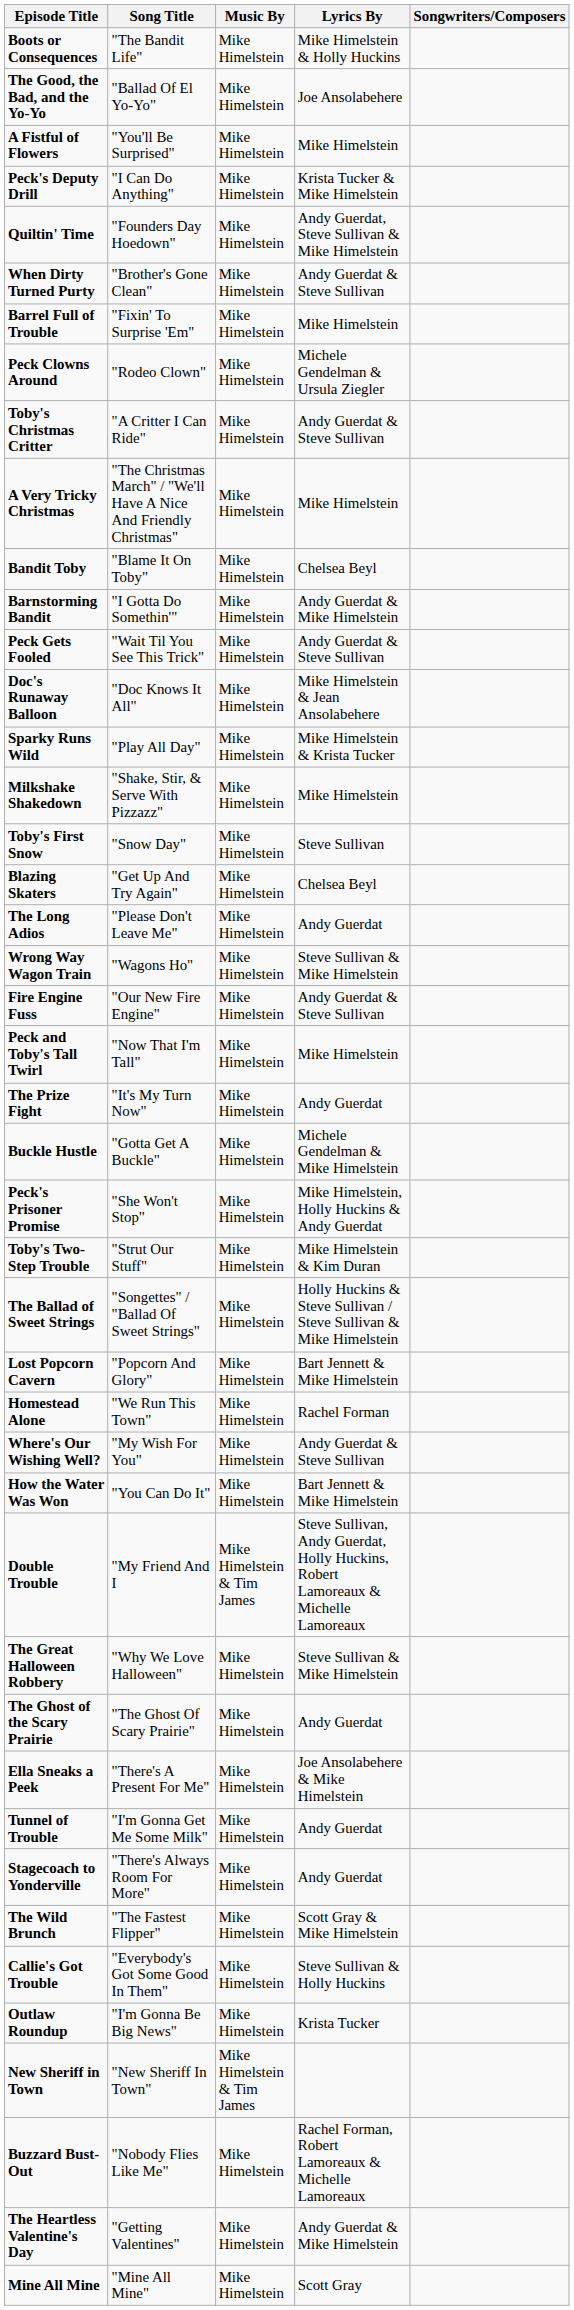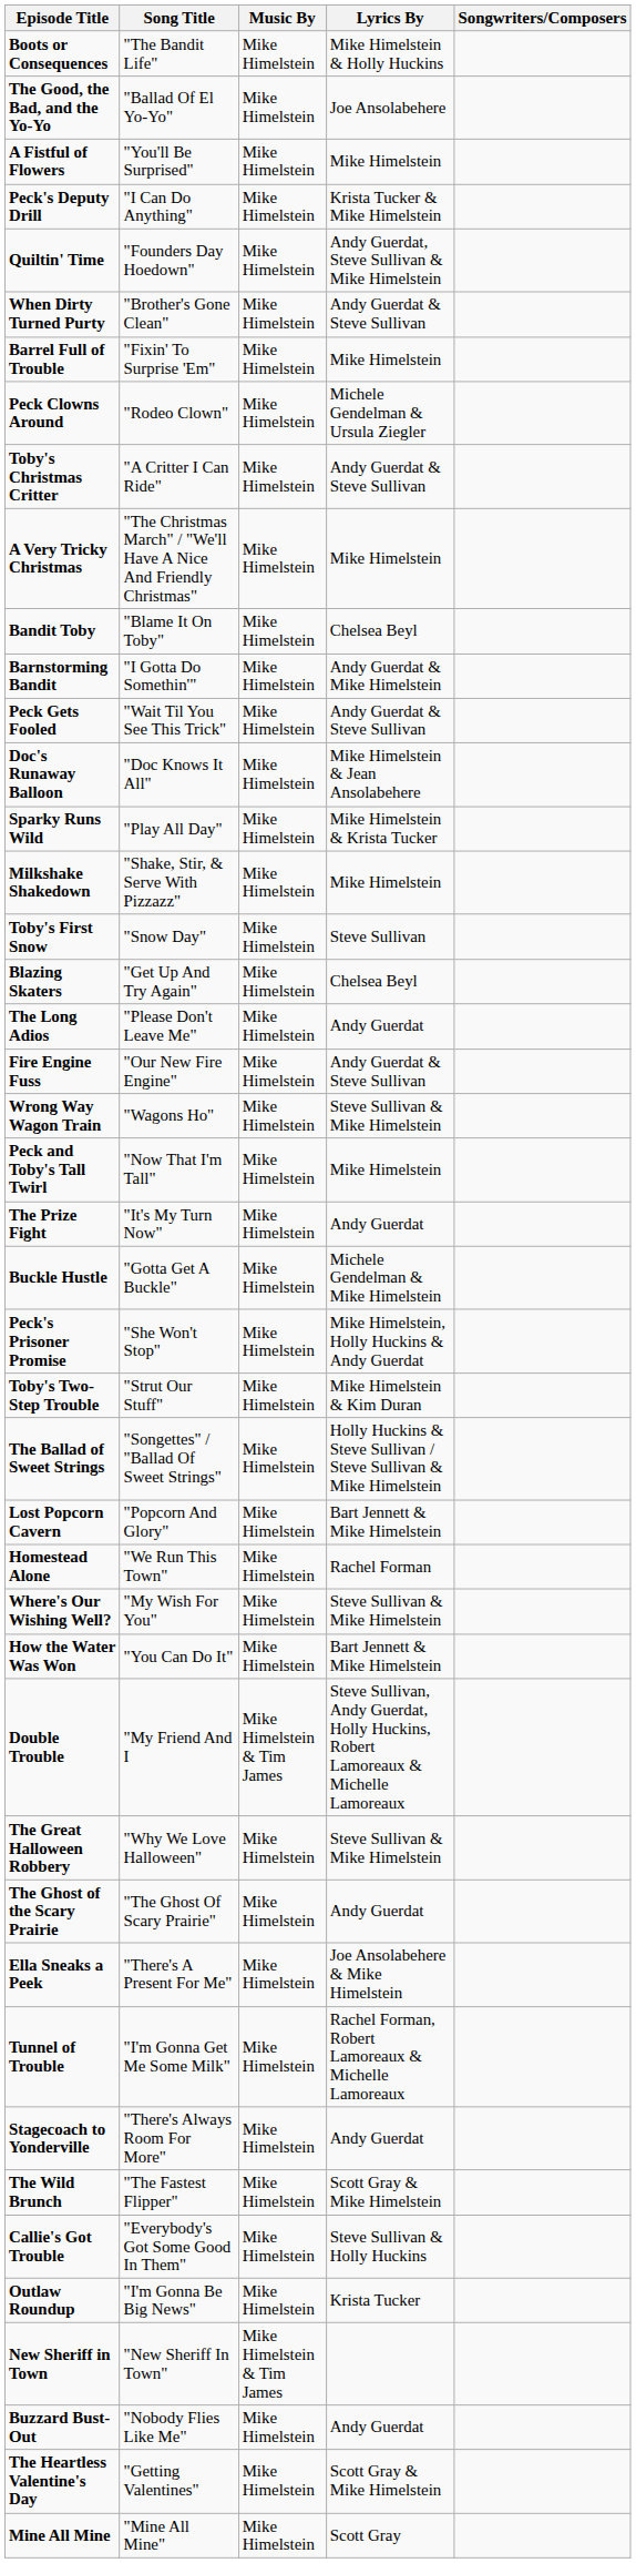rows swapped: Fire Engine Fuss <-> Wrong Way Wagon Train
Where's Our Wishing Well? | Lyrics By: Andy Guerdat & Steve Sullivan -> Steve Sullivan & Mike Himelstein
Tunnel of Trouble | Lyrics By: Andy Guerdat -> Rachel Forman, Robert Lamoreaux & Michelle Lamoreaux
Buzzard Bust-Out | Lyrics By: Rachel Forman, Robert Lamoreaux & Michelle Lamoreaux -> Andy Guerdat
The Heartless Valentine's Day | Lyrics By: Andy Guerdat & Mike Himelstein -> Scott Gray & Mike Himelstein
